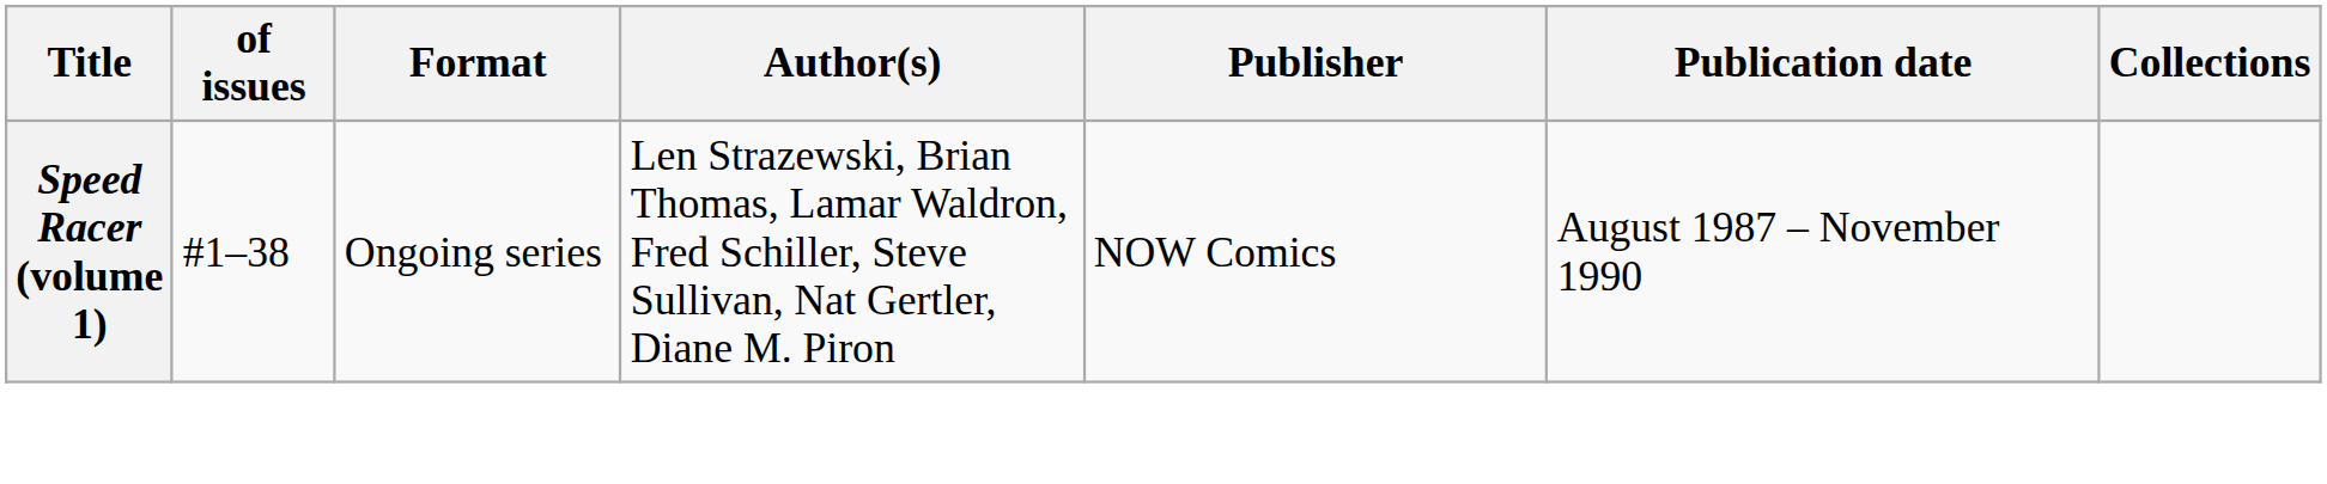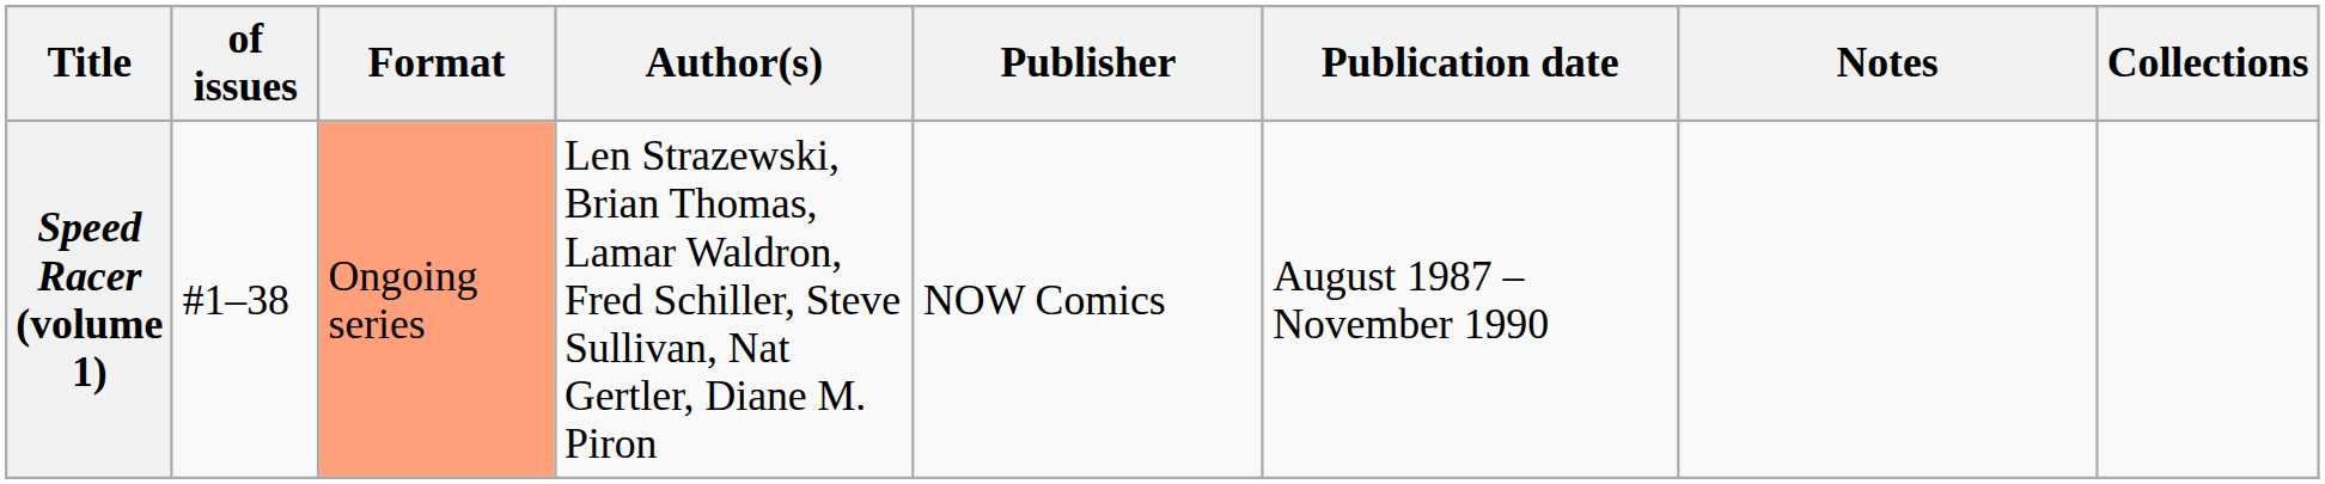+ column: Notes
Speed Racer (volume 1) | Format: no background -> lightsalmon background
